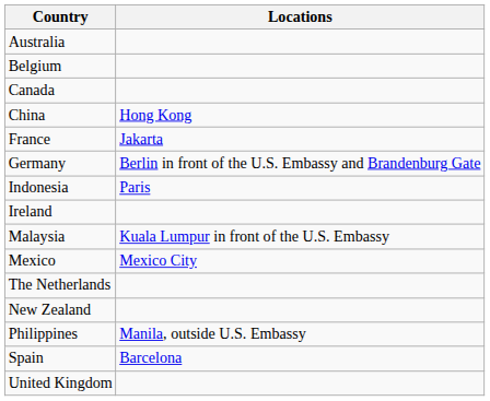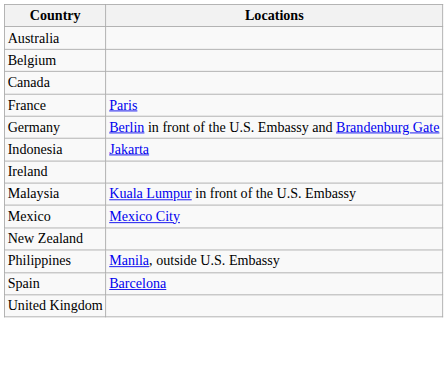- row: China | Hong Kong
France | Locations: Jakarta -> Paris
Indonesia | Locations: Paris -> Jakarta
- row: The Netherlands
